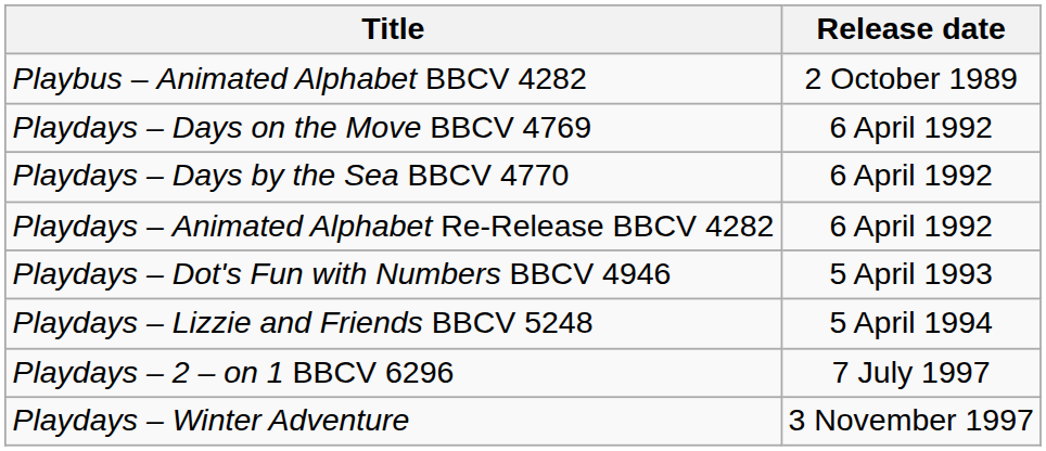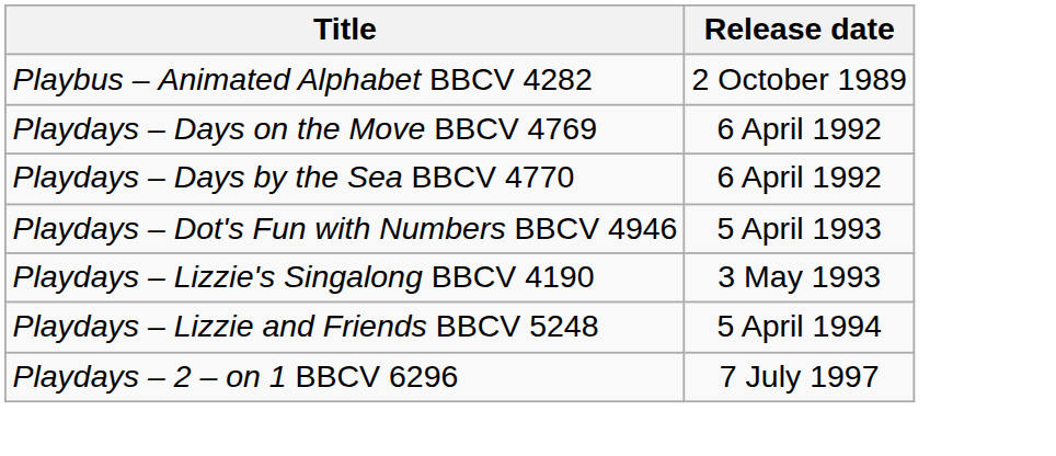- row: Playdays – Animated Alphabet Re-Release BBCV 4282 | 6 April 1992
+ row: Playdays – Lizzie's Singalong BBCV 4190 | 3 May 1993
- row: Playdays – Winter Adventure | 3 November 1997
